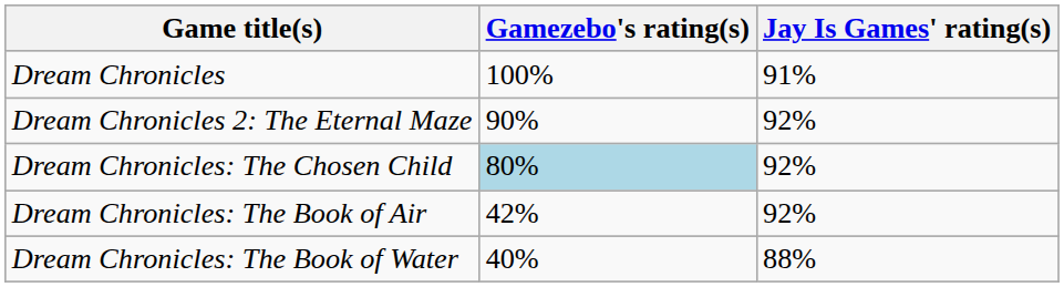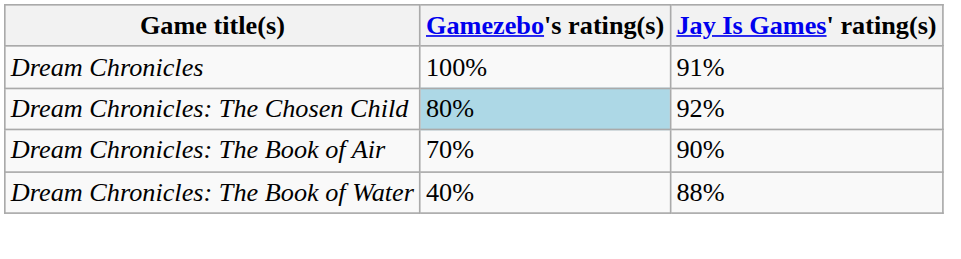- row: Dream Chronicles 2: The Eternal Maze | 90% | 92%
Dream Chronicles: The Book of Air | Gamezebo's rating(s): 42% -> 70%
Dream Chronicles: The Book of Air | Jay Is Games' rating(s): 92% -> 90%
